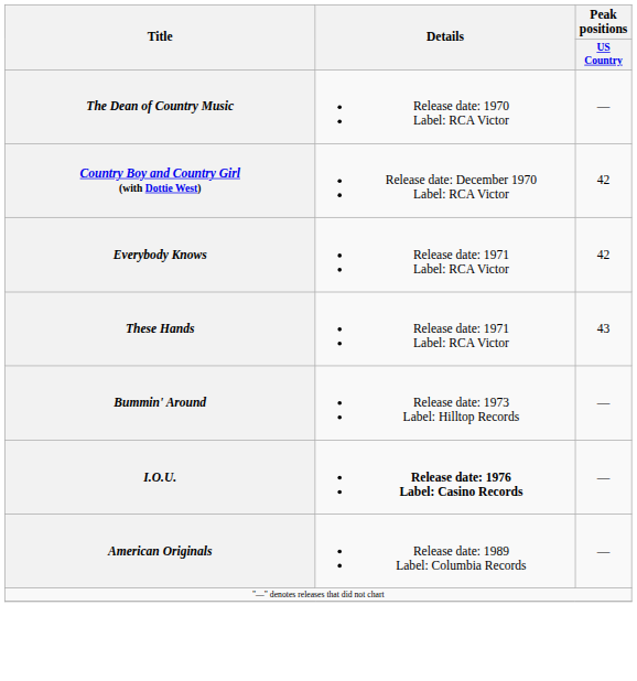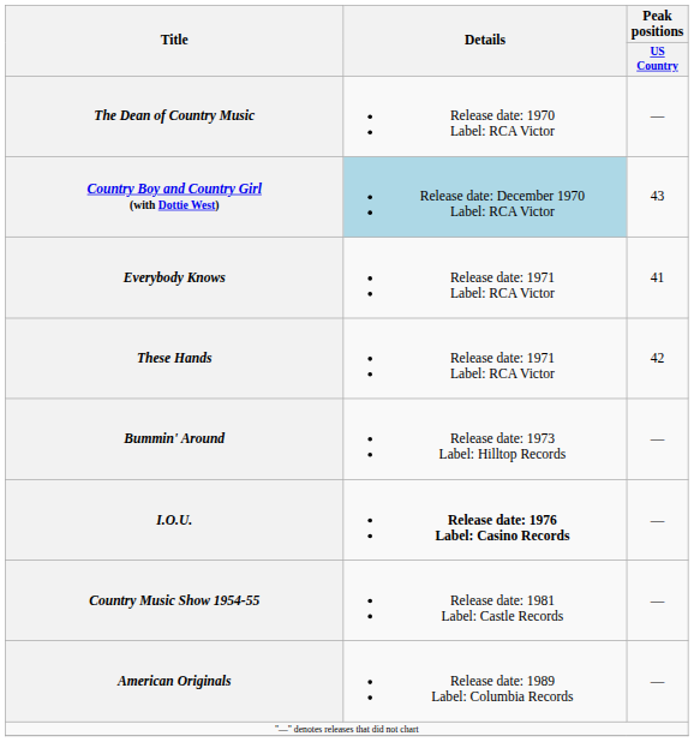Country Boy and Country Girl (with Dottie West) | Details: no background -> lightblue background
Country Boy and Country Girl (with Dottie West) | Peak positions / US Country: 42 -> 43
Everybody Knows | Peak positions / US Country: 42 -> 41
These Hands | Peak positions / US Country: 43 -> 42
+ row: Country Music Show 1954-55 | Release date: 1981 Label: Castle Records | —
